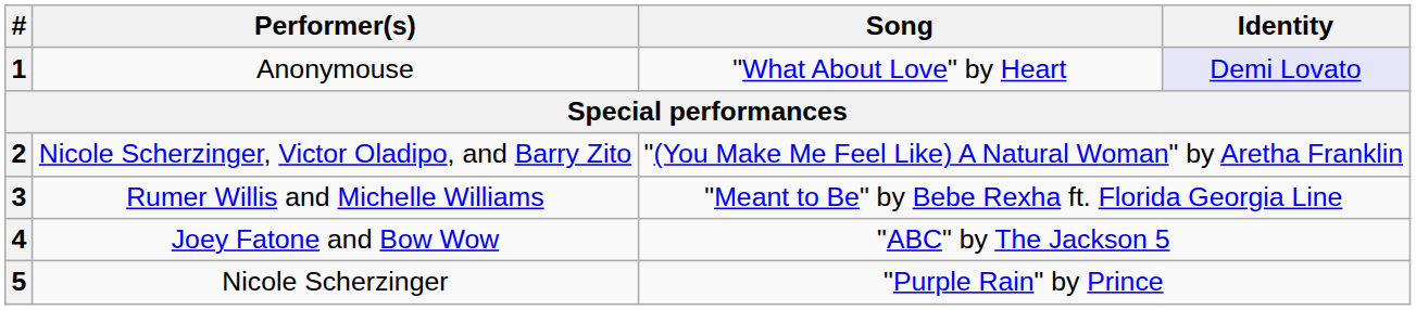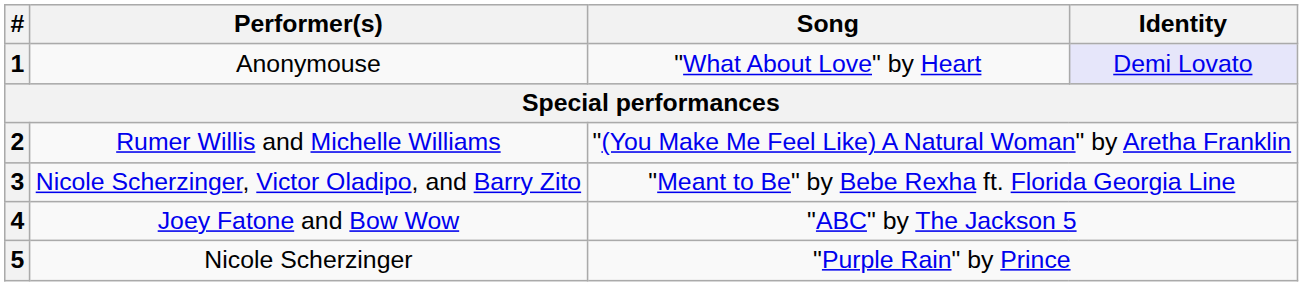2 | Performer(s): Nicole Scherzinger, Victor Oladipo, and Barry Zito -> Rumer Willis and Michelle Williams
3 | Performer(s): Rumer Willis and Michelle Williams -> Nicole Scherzinger, Victor Oladipo, and Barry Zito
